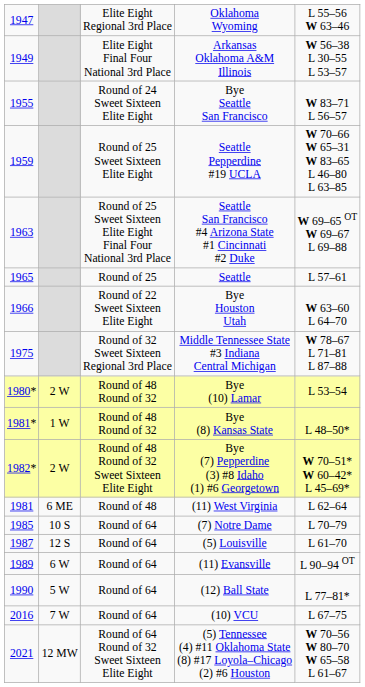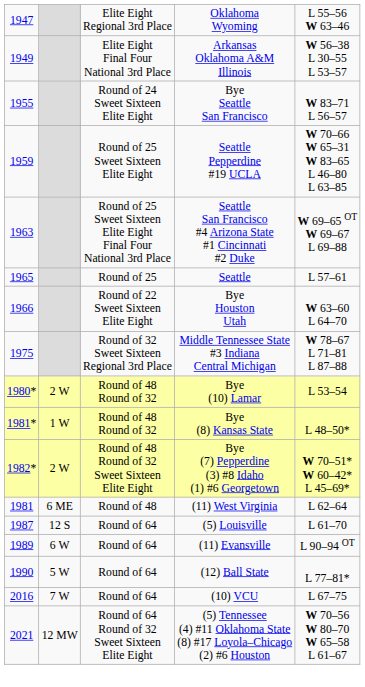- row: 1985 | 10 S | Round of 64 | (7) Notre Dame | L 70–79
